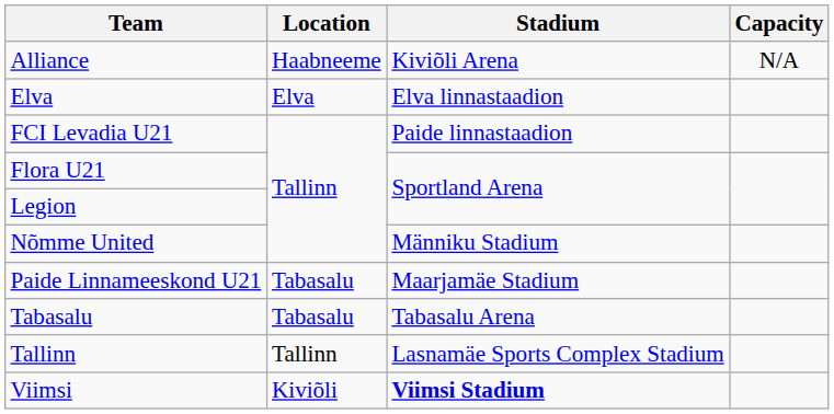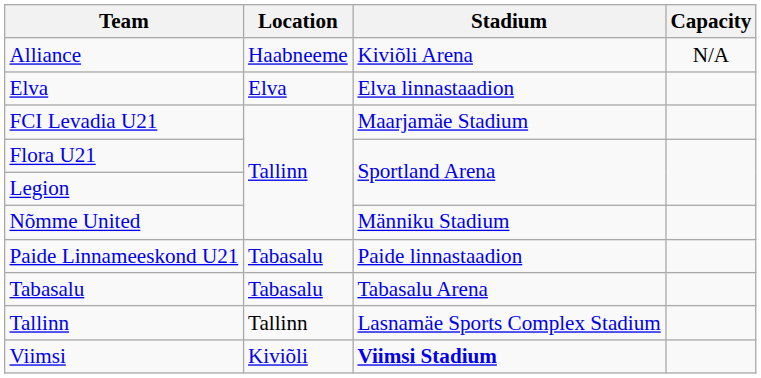FCI Levadia U21 | Stadium: Paide linnastaadion -> Maarjamäe Stadium
Paide Linnameeskond U21 | Stadium: Maarjamäe Stadium -> Paide linnastaadion
